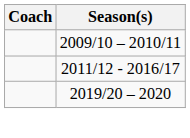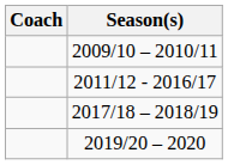+ row: 2017/18 – 2018/19
